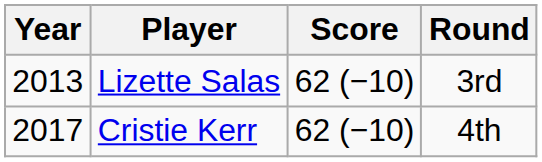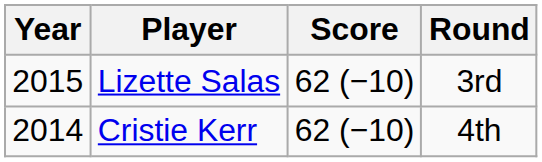Lizette Salas | Year: 2013 -> 2015
Cristie Kerr | Year: 2017 -> 2014
